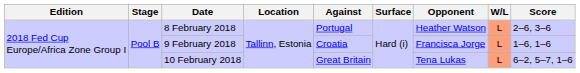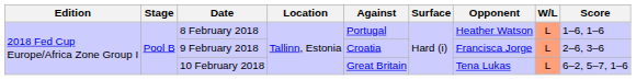8 February 2018 | Score: 2–6, 3–6 -> 1–6, 1–6
9 February 2018 | Score: 1–6, 1–6 -> 2–6, 3–6
